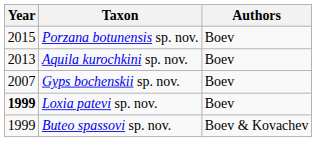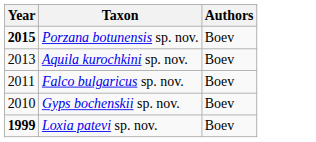Porzana botunensis sp. nov. | Year: normal -> bold
+ row: 2011 | Falco bulgaricus sp. nov. | Boev
Gyps bochenskii sp. nov. | Year: 2007 -> 2010
- row: 1999 | Buteo spassovi sp. nov. | Boev & Kovachev
